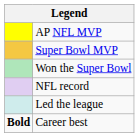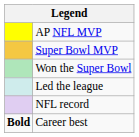rows swapped: NFL record <-> Led the league
